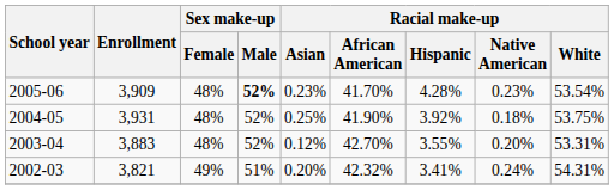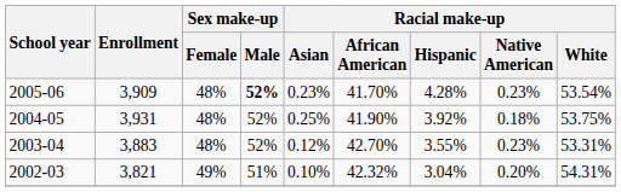2003-04 | Racial make-up / Native American: 0.20% -> 0.23%
2002-03 | Racial make-up / Asian: 0.20% -> 0.10%
2002-03 | Racial make-up / Hispanic: 3.41% -> 3.04%
2002-03 | Racial make-up / Native American: 0.24% -> 0.20%
